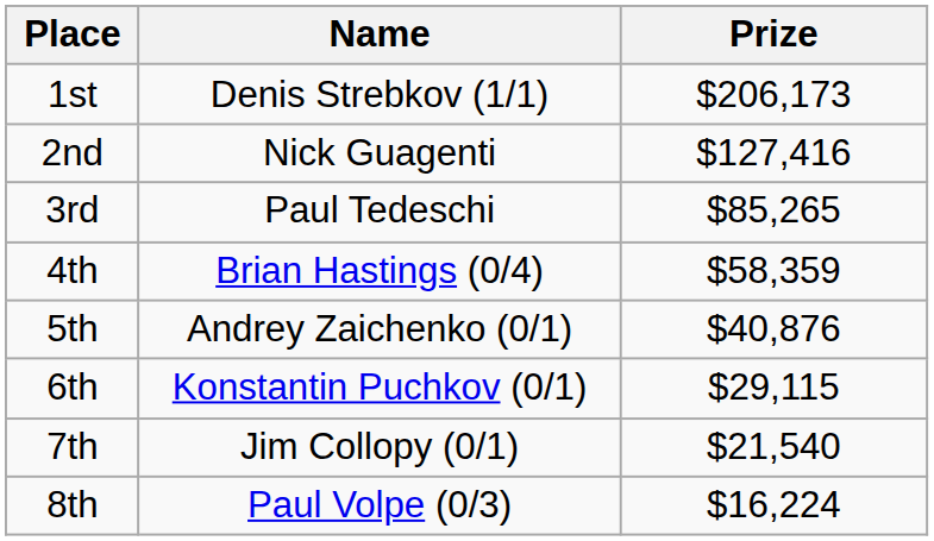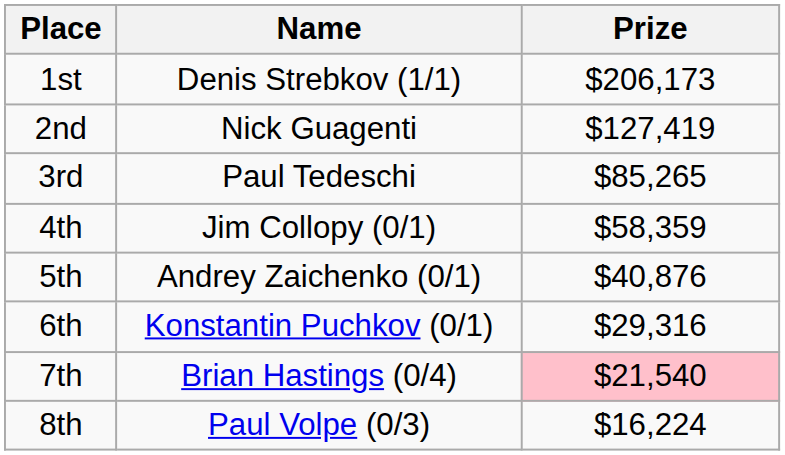2nd | Prize: $127,416 -> $127,419
4th | Name: Brian Hastings (0/4) -> Jim Collopy (0/1)
6th | Prize: $29,115 -> $29,316
7th | Name: Jim Collopy (0/1) -> Brian Hastings (0/4)
7th | Prize: no background -> pink background
